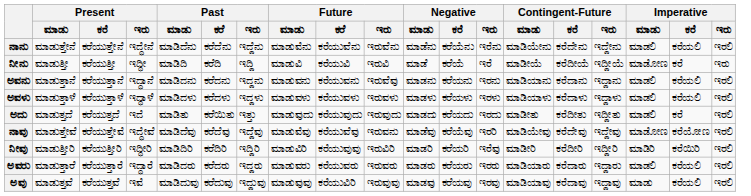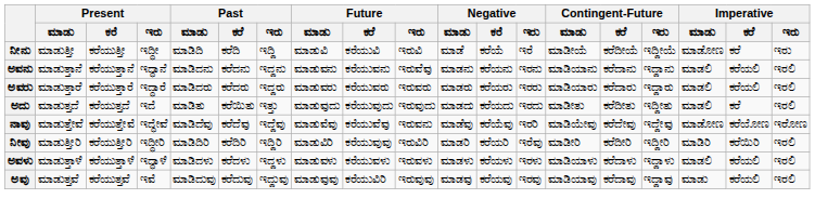- row: ನಾನು | ಮಾಡುತ್ತೇನೆ | ಕರೆಯುತ್ತೇನೆ | ಇದ್ಧೇನೆ | ಮಾಡಿದೆನು | ಕರೆದೆನು | ಇದ್ದೆನು | ಮಾಡುವೆನು | ಕರೆಯುವೆನು | ಇರುವೆನು | ಮಾಡೆನು | ಕರೆಯೆನು | ಇರೆನು | ಮಾಡಿಯೇನು | ಕರೆದೇನು | ಇದ್ದೇನು | ಮಾಡಲಿ | ಕರೆಯಲಿ | ಇರಲಿ
rows swapped: ಅವಳು <-> ಅವರು
ನಾವು | Imperative / ಇರು: ಇರಲಿ -> ಇರೋಣ
